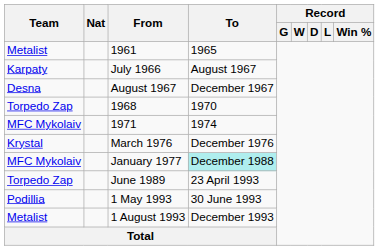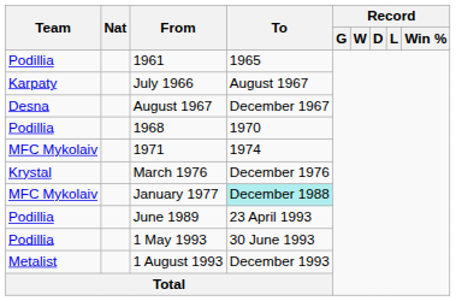1961 | Team: Metalist -> Podillia
1968 | Team: Torpedo Zap -> Podillia
June 1989 | Team: Torpedo Zap -> Podillia
